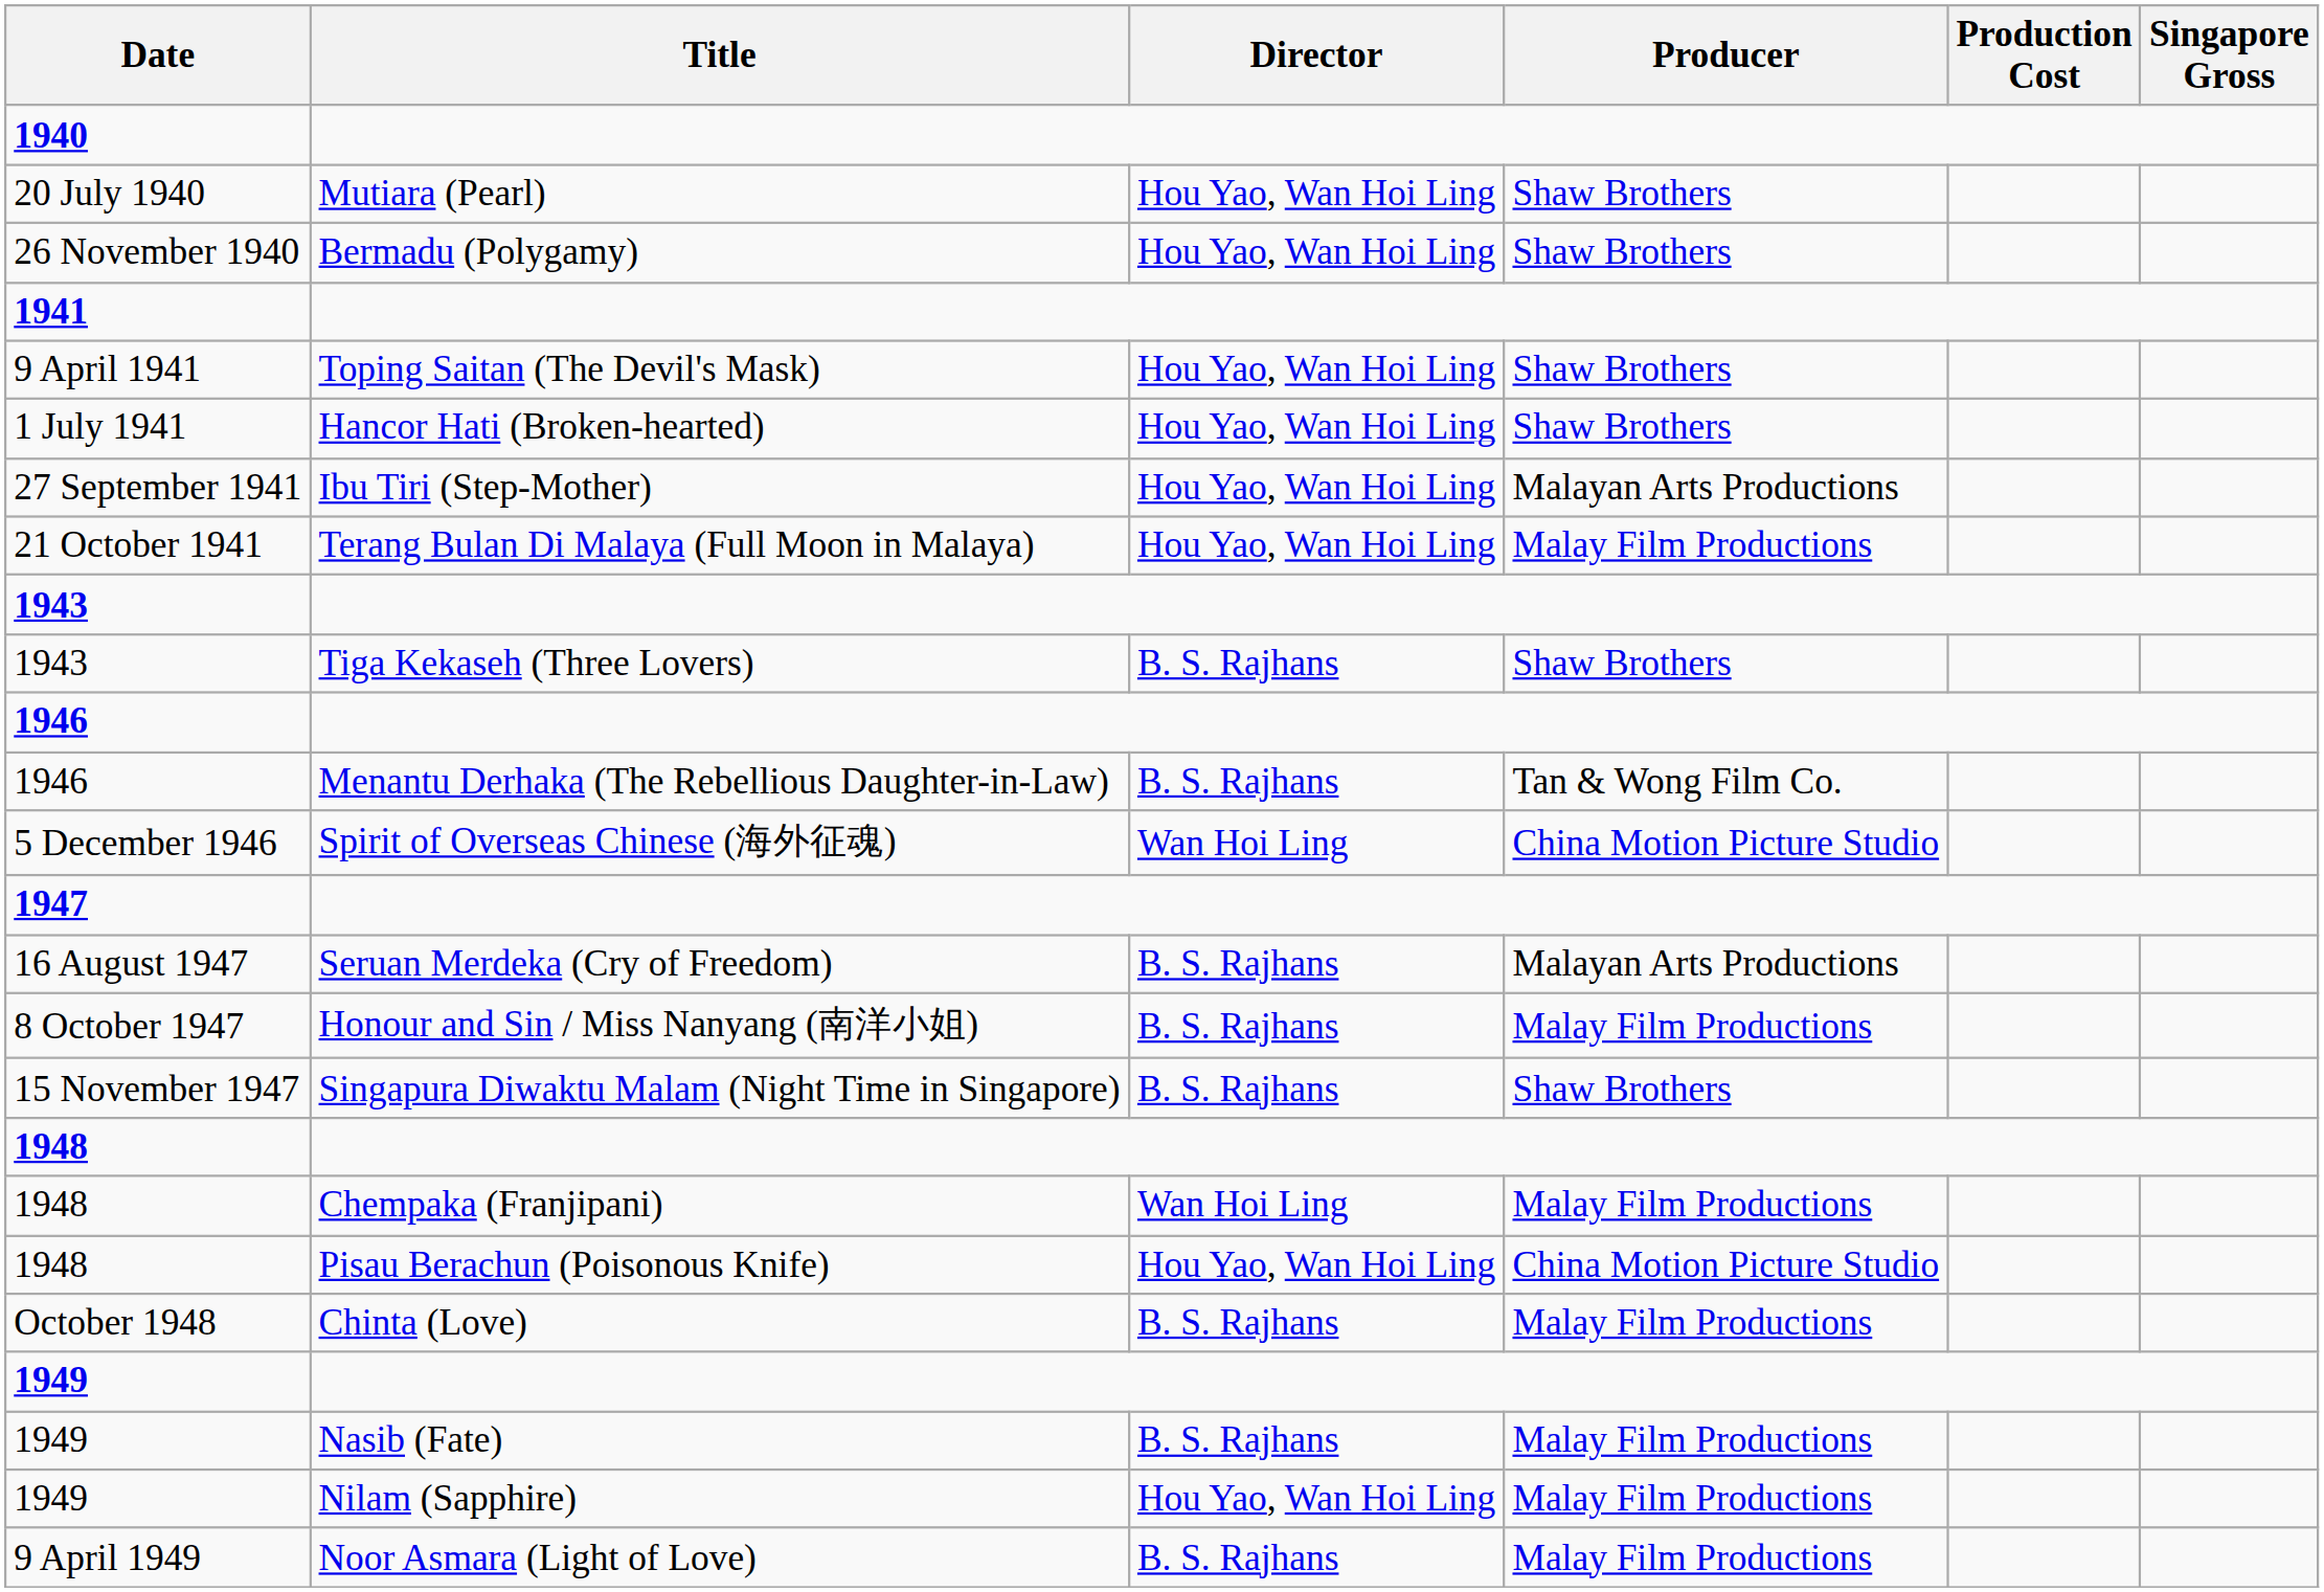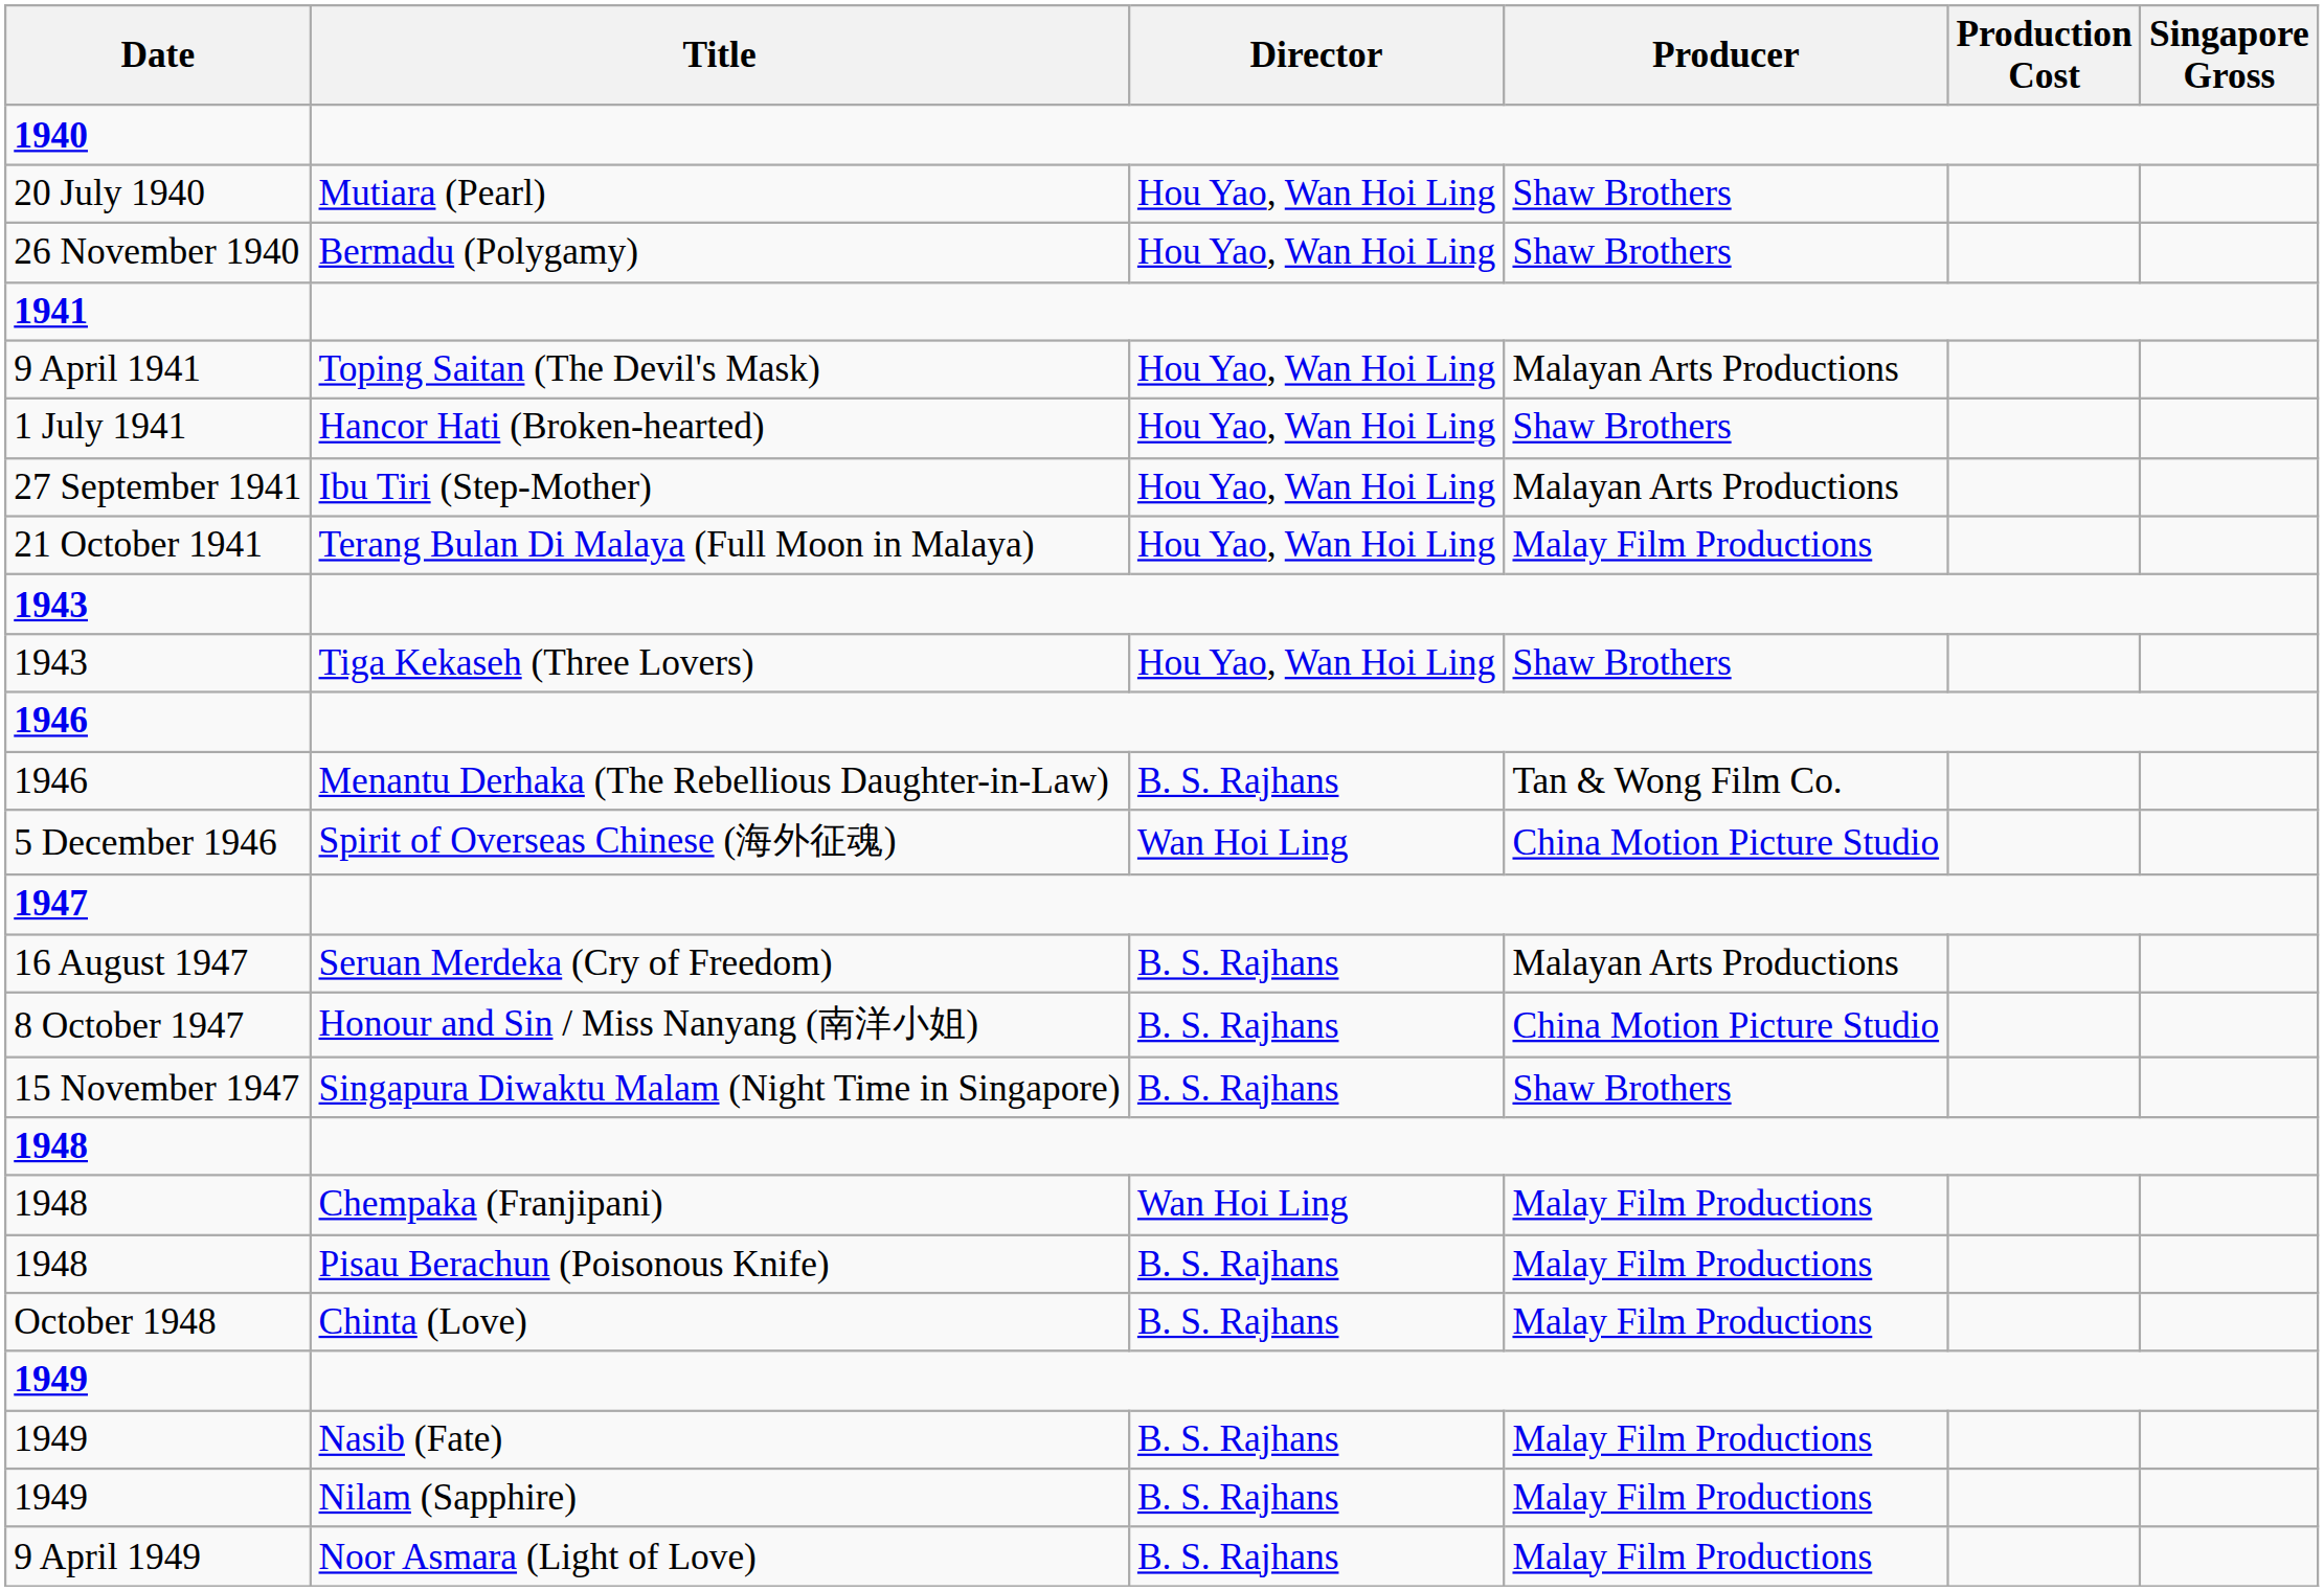9 April 1941 | Producer: Shaw Brothers -> Malayan Arts Productions
1943 / Tiga Kekaseh (Three Lovers) | Director: B. S. Rajhans -> Hou Yao, Wan Hoi Ling
8 October 1947 | Producer: Malay Film Productions -> China Motion Picture Studio
1948 / Pisau Berachun (Poisonous Knife) | Director: Hou Yao, Wan Hoi Ling -> B. S. Rajhans
1948 / Pisau Berachun (Poisonous Knife) | Producer: China Motion Picture Studio -> Malay Film Productions
1949 / Nilam (Sapphire) | Director: Hou Yao, Wan Hoi Ling -> B. S. Rajhans
